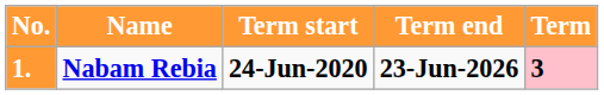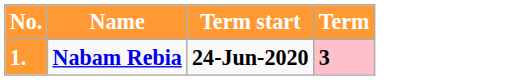- column: Term end | 23-Jun-2026
